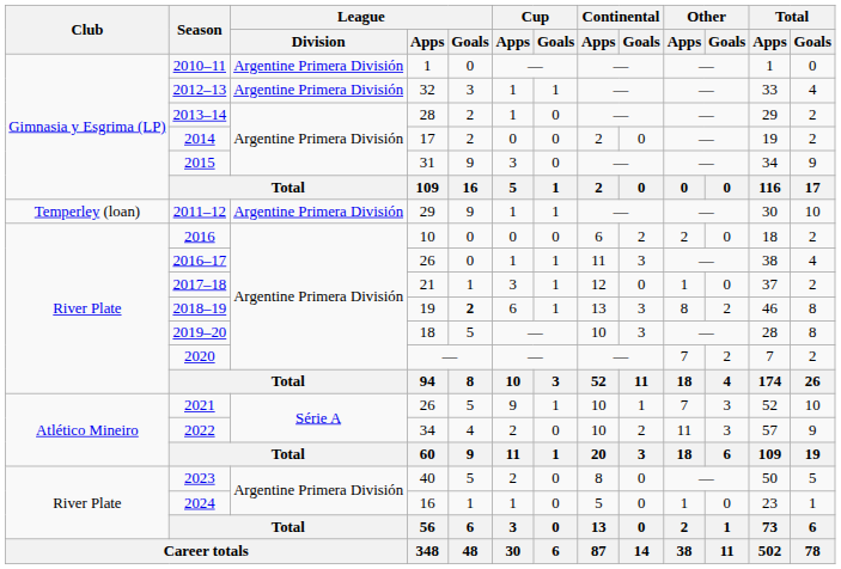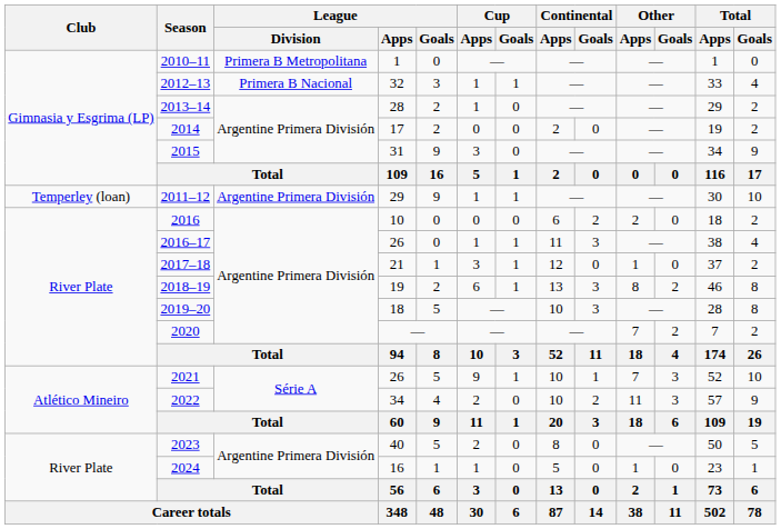2010–11 | League / Division: Argentine Primera División -> Primera B Metropolitana
2012–13 | League / Division: Argentine Primera División -> Primera B Nacional
2018–19 | League / Goals: bold -> normal
